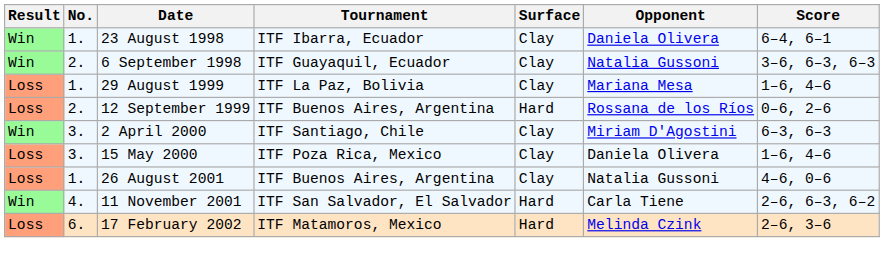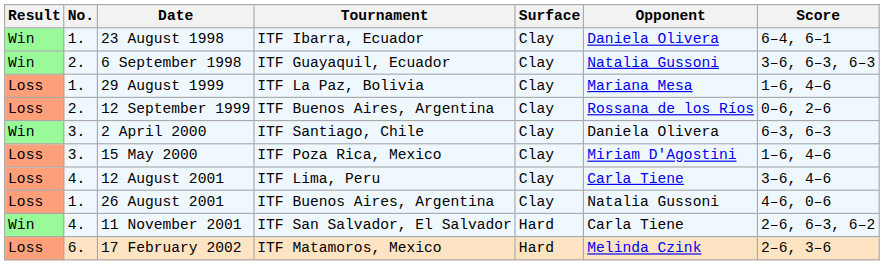12 September 1999 | Surface: Hard -> Clay
2 April 2000 | Opponent: Miriam D'Agostini -> Daniela Olivera
15 May 2000 | Opponent: Daniela Olivera -> Miriam D'Agostini
+ row: Loss | 4. | 12 August 2001 | ITF Lima, Peru | Clay | Carla Tiene | 3–6, 4–6
